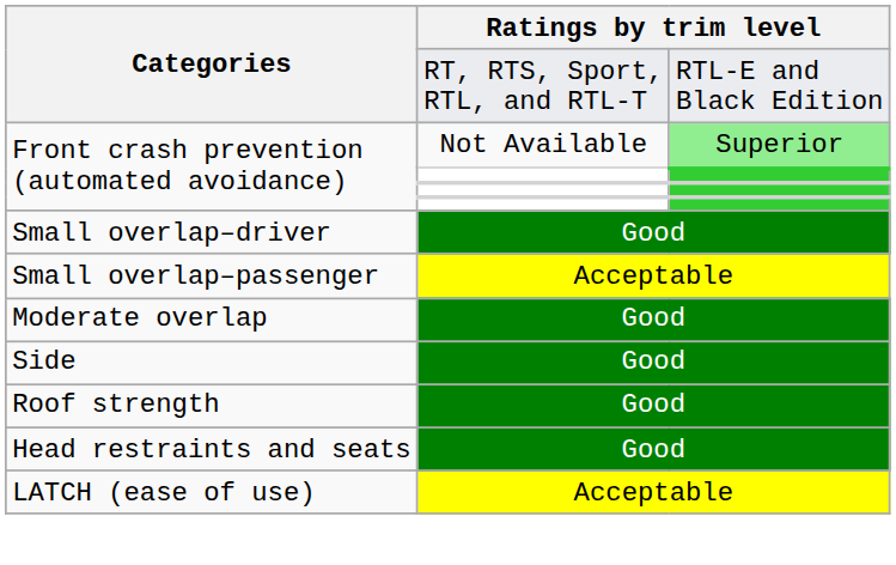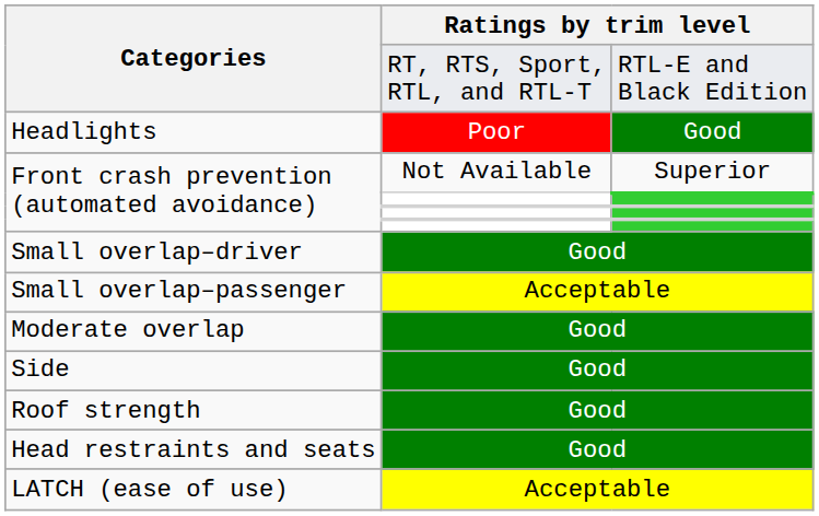+ row: Headlights | Poor | Good
Front crash prevention (automated avoidance) / Not Available | column 3: lightgreen background -> no background
